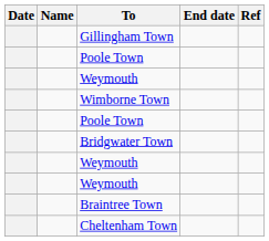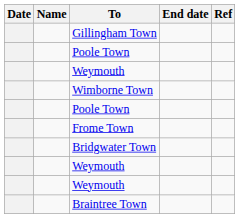+ row: Frome Town
- row: Cheltenham Town
